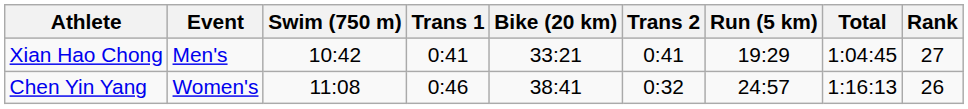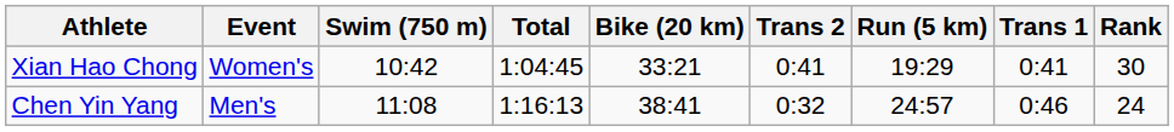columns swapped: Trans 1 <-> Total
Xian Hao Chong | Event: Men's -> Women's
Xian Hao Chong | Rank: 27 -> 30
Chen Yin Yang | Event: Women's -> Men's
Chen Yin Yang | Rank: 26 -> 24
